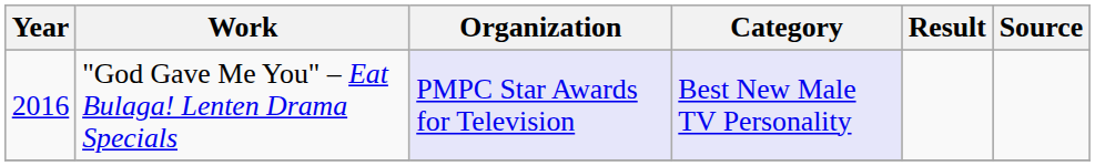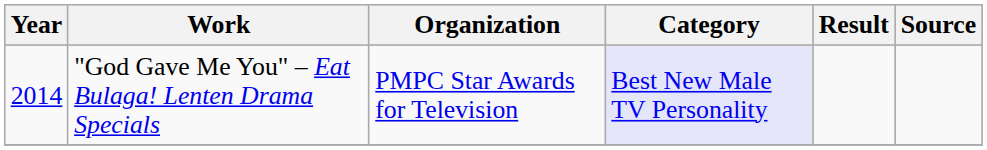"God Gave Me You" – Eat Bulaga! Lenten Drama Specials | Year: 2016 -> 2014
"God Gave Me You" – Eat Bulaga! Lenten Drama Specials | Organization: lavender background -> no background
